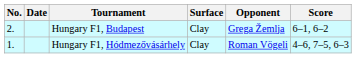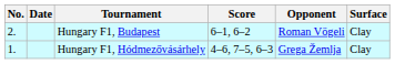columns swapped: Surface <-> Score
Hungary F1, Budapest | Opponent: Grega Žemlja -> Roman Vögeli
Hungary F1, Hódmezővásárhely | Opponent: Roman Vögeli -> Grega Žemlja
